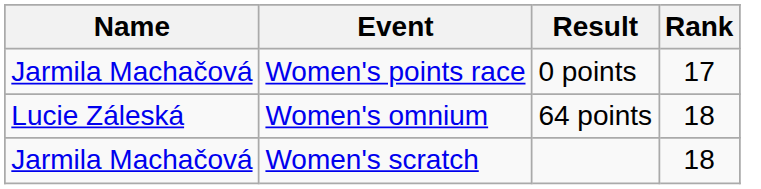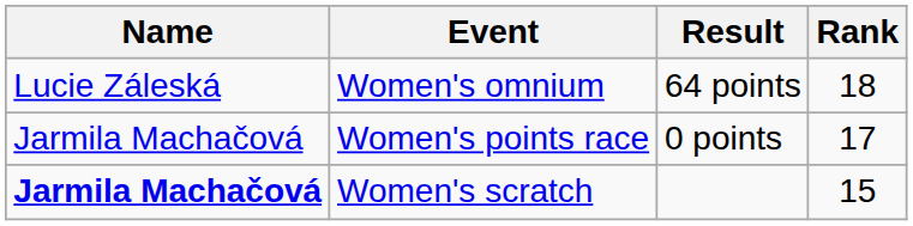rows swapped: Women's points race <-> Women's omnium
Women's scratch | Name: normal -> bold
Women's scratch | Rank: 18 -> 15
